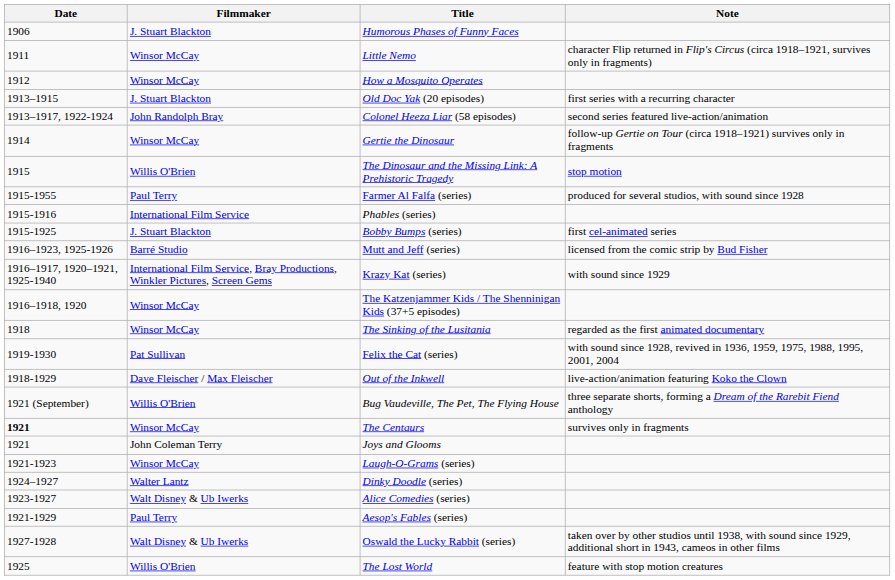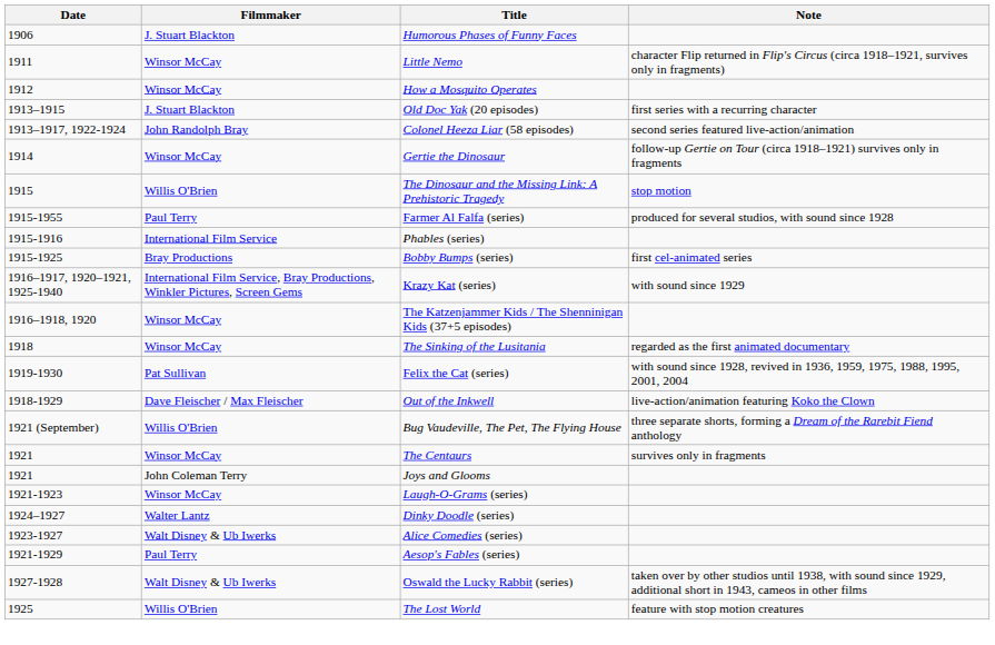Bobby Bumps (series) | Filmmaker: J. Stuart Blackton -> Bray Productions
- row: 1916–1923, 1925-1926 | Barré Studio | Mutt and Jeff (series) | licensed from the comic strip by Bud Fisher
The Centaurs | Date: bold -> normal
